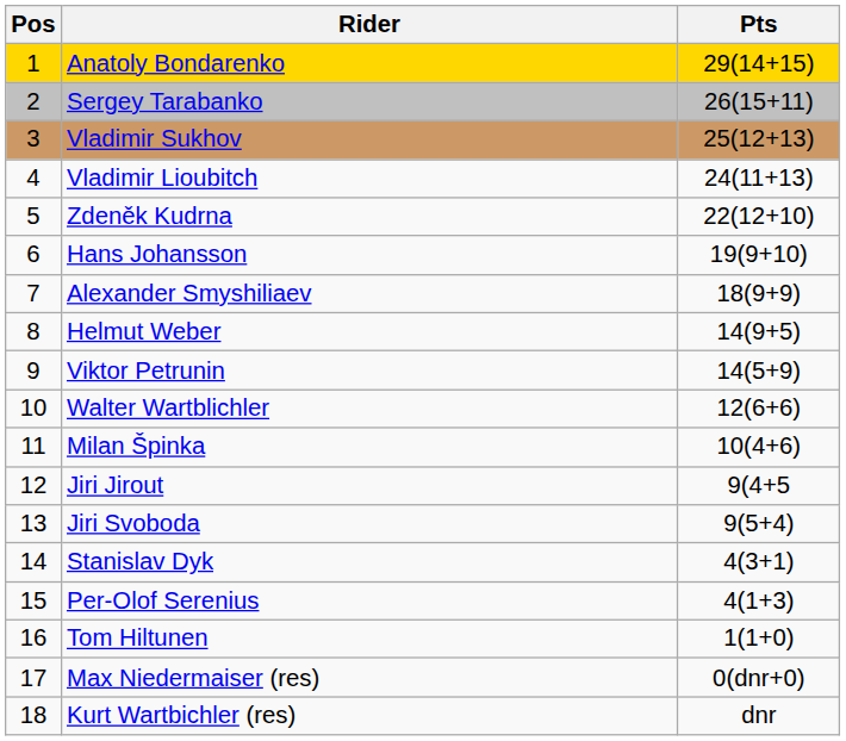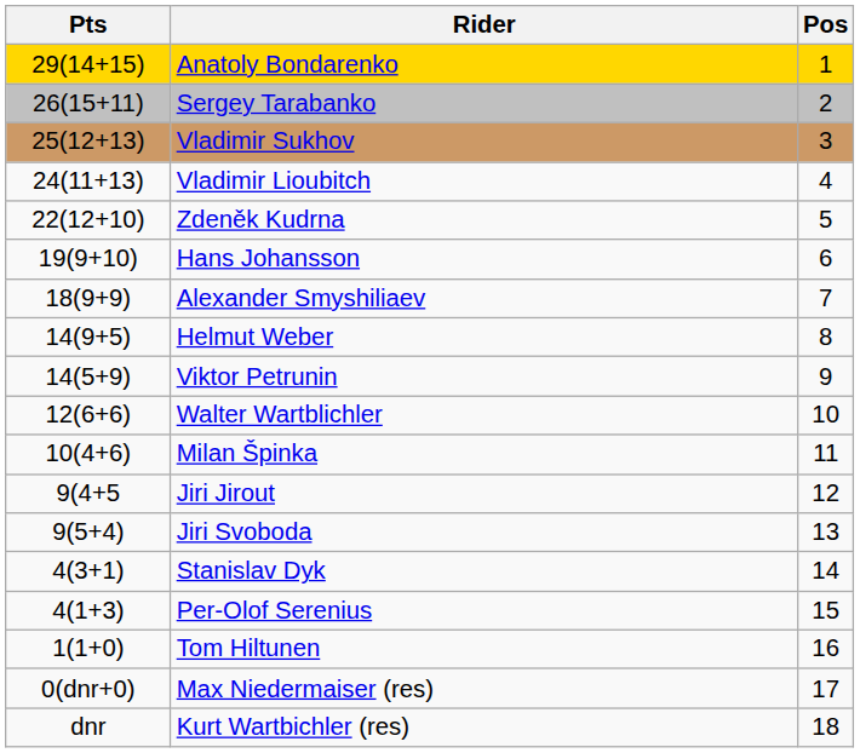columns swapped: Pos <-> Pts
